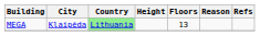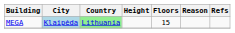MEGA | City: no background -> lightblue background
MEGA | Floors: 13 -> 15
